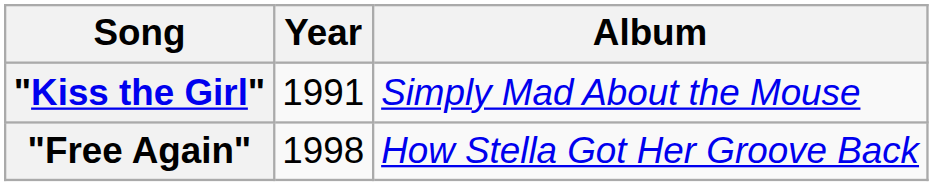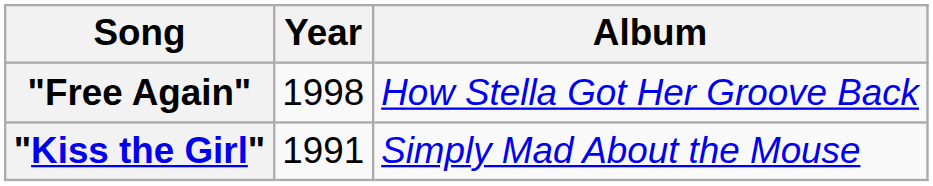rows swapped: "Kiss the Girl" <-> "Free Again"
